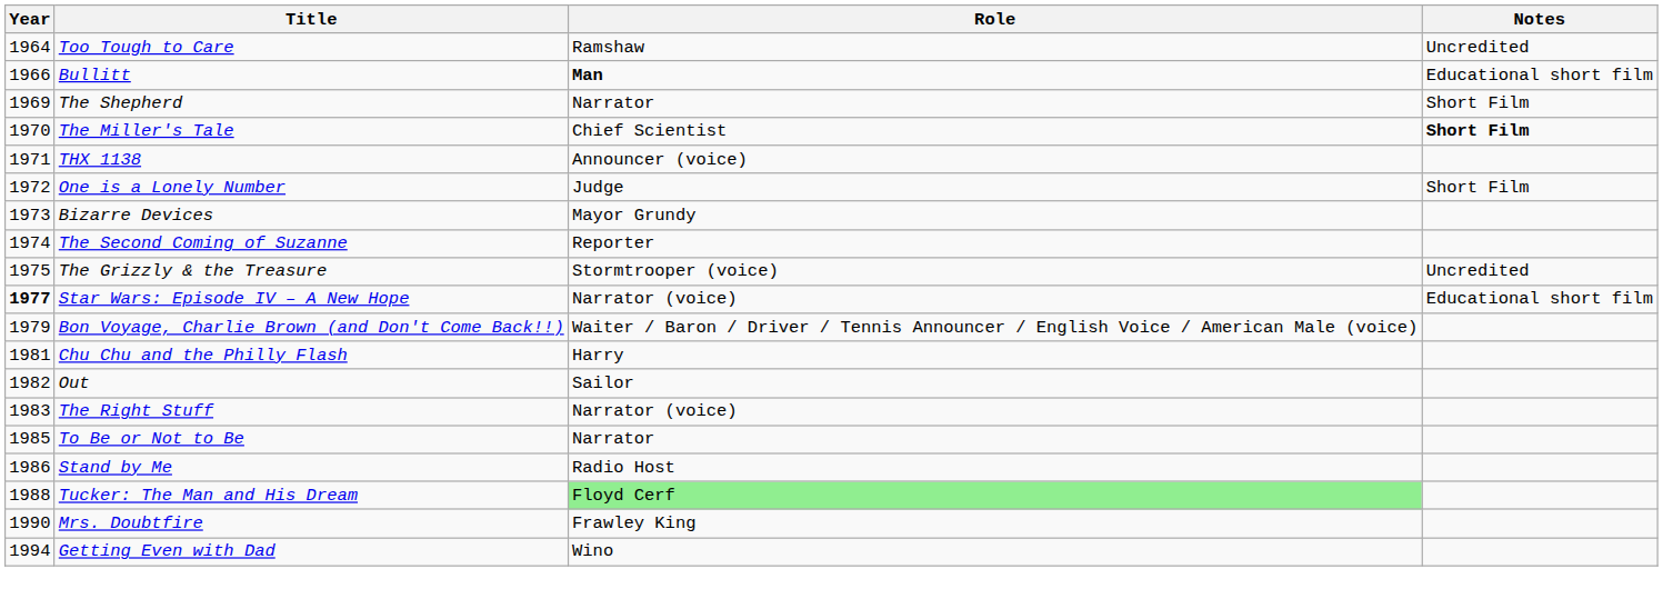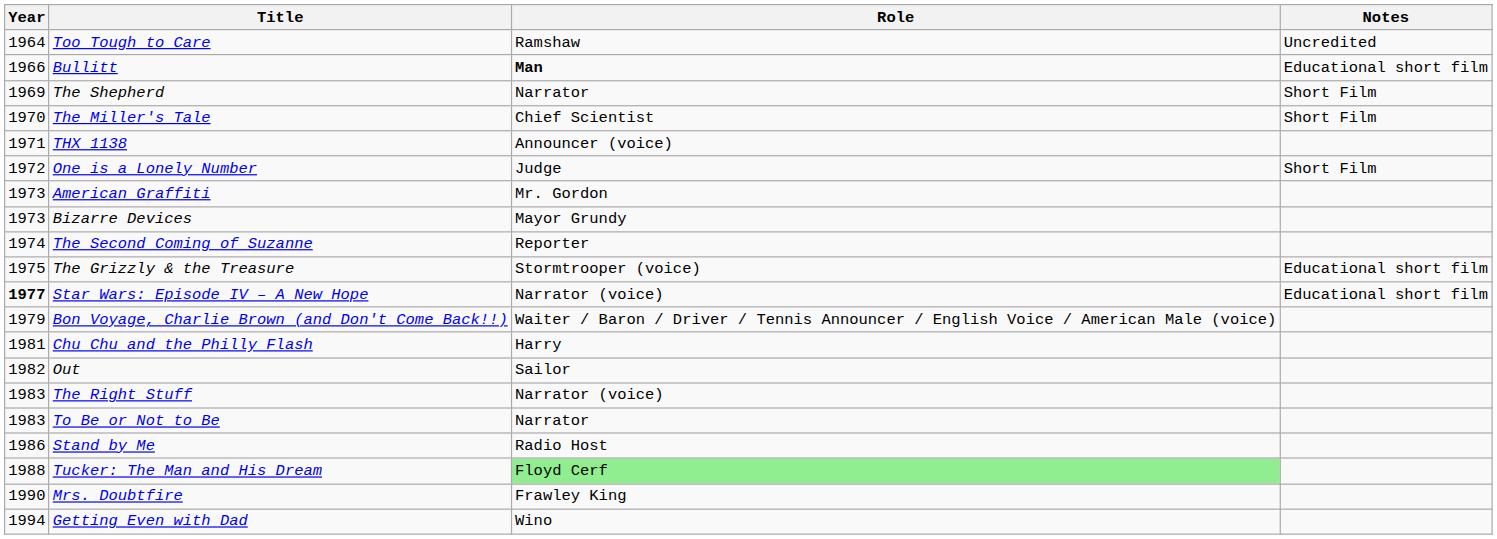The Miller's Tale | Notes: bold -> normal
+ row: 1973 | American Graffiti | Mr. Gordon
The Grizzly & the Treasure | Notes: Uncredited -> Educational short film
To Be or Not to Be | Year: 1985 -> 1983
